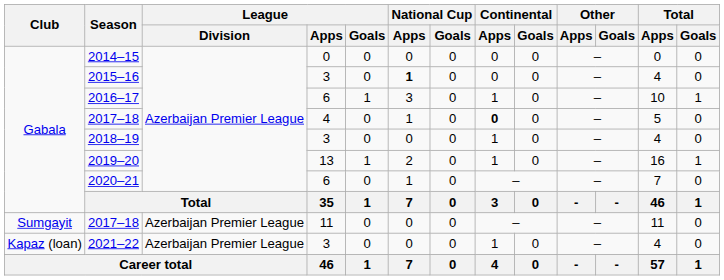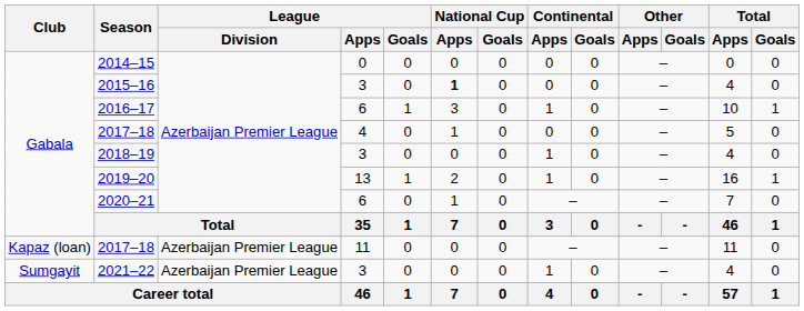2017–18 / 4 | Continental / Apps: bold -> normal
2017–18 / 11 | Club: Sumgayit -> Kapaz (loan)
2021–22 | Club: Kapaz (loan) -> Sumgayit
